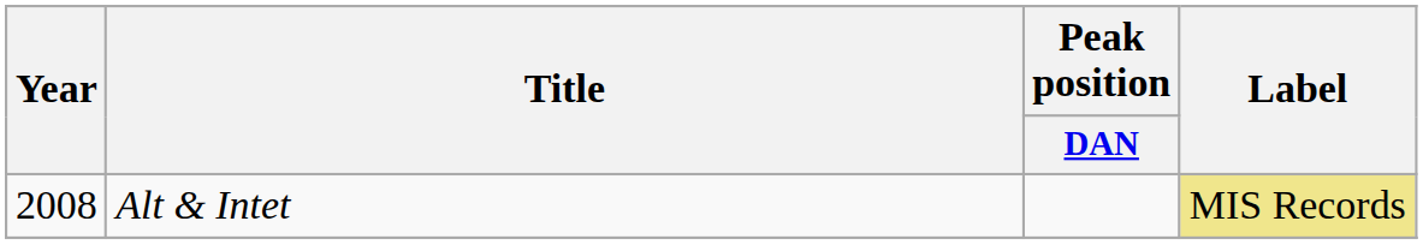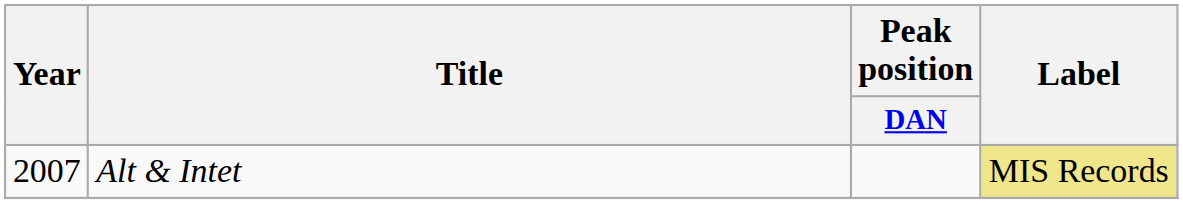Alt & Intet | Year: 2008 -> 2007
